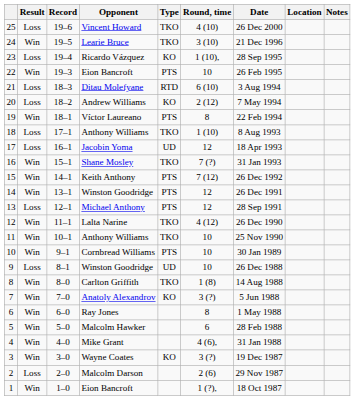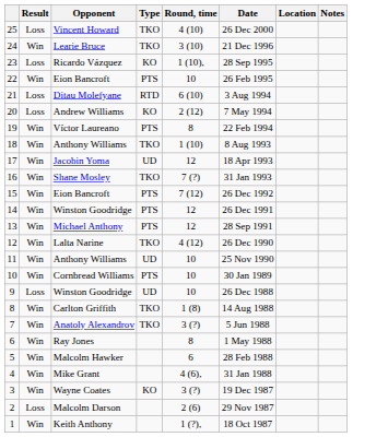- column: Record | 19–6 | 19–5 | 19–4 | 19–3 | 18–3 | 18–2 | 18–1 | 17–1 | 16–1 | 15–1 | 14–1 | 13–1 | 12–1 | 11–1 | 10–1 | 9–1 | 8–1 | 8–0 | 7–0 | 6–0 | 5–0 | 4–0 | 3–0 | 2–0 | 1–0
18 | Result: Loss -> Win
17 | Result: Loss -> Win
15 | Opponent: Keith Anthony -> Eion Bancroft
13 | Result: Loss -> Win
11 | Type: TKO -> UD
7 | Type: KO -> TKO
1 | Opponent: Eion Bancroft -> Keith Anthony
